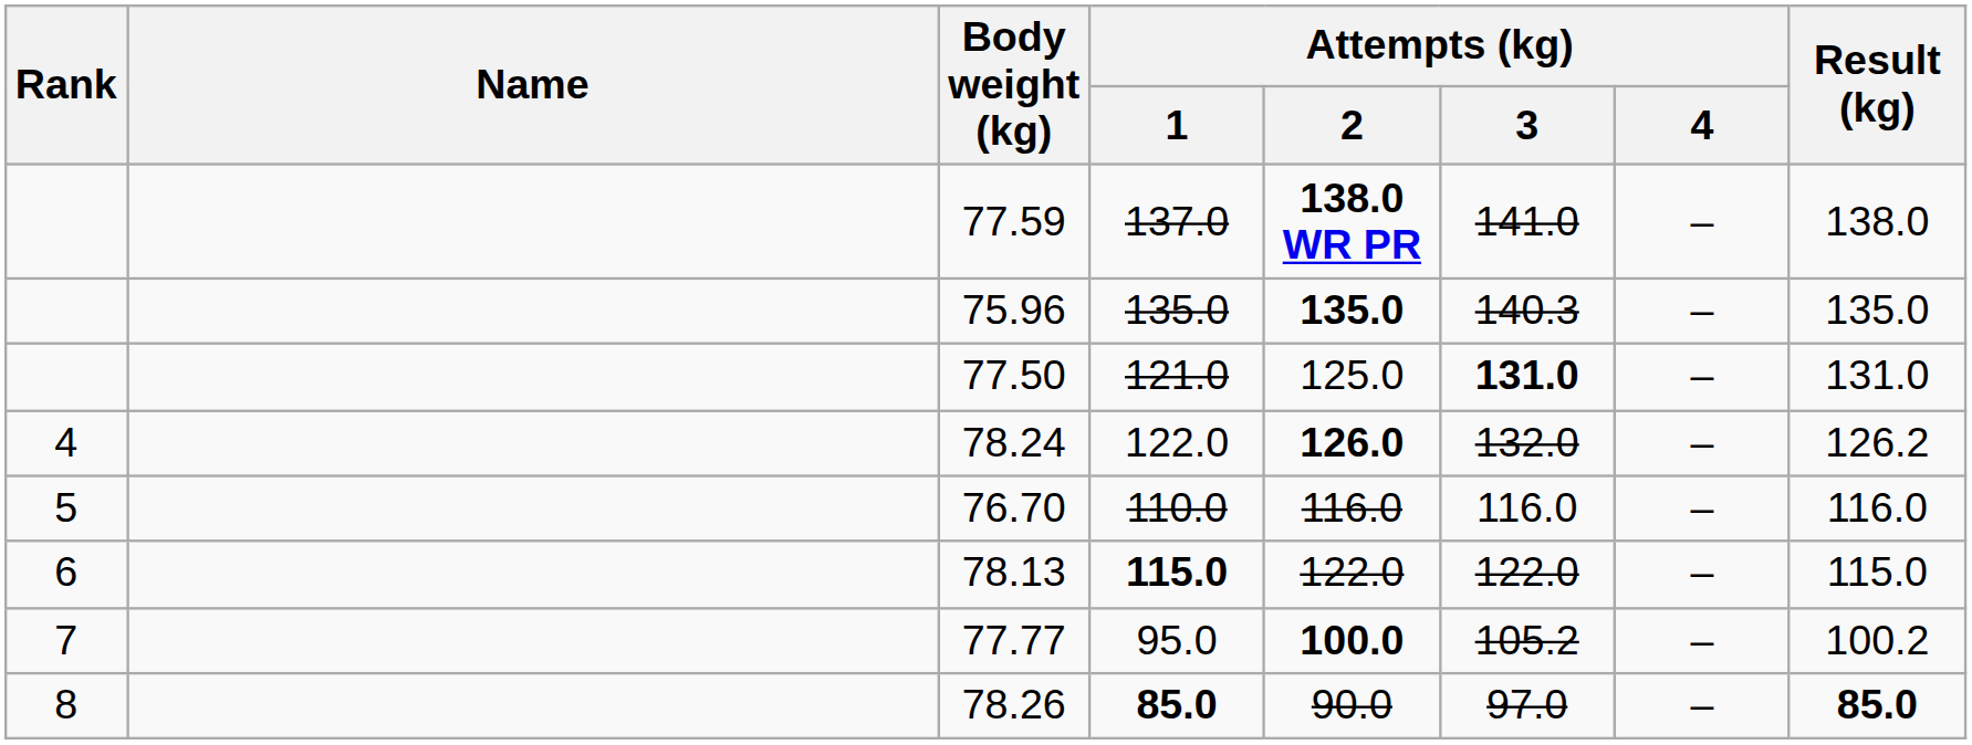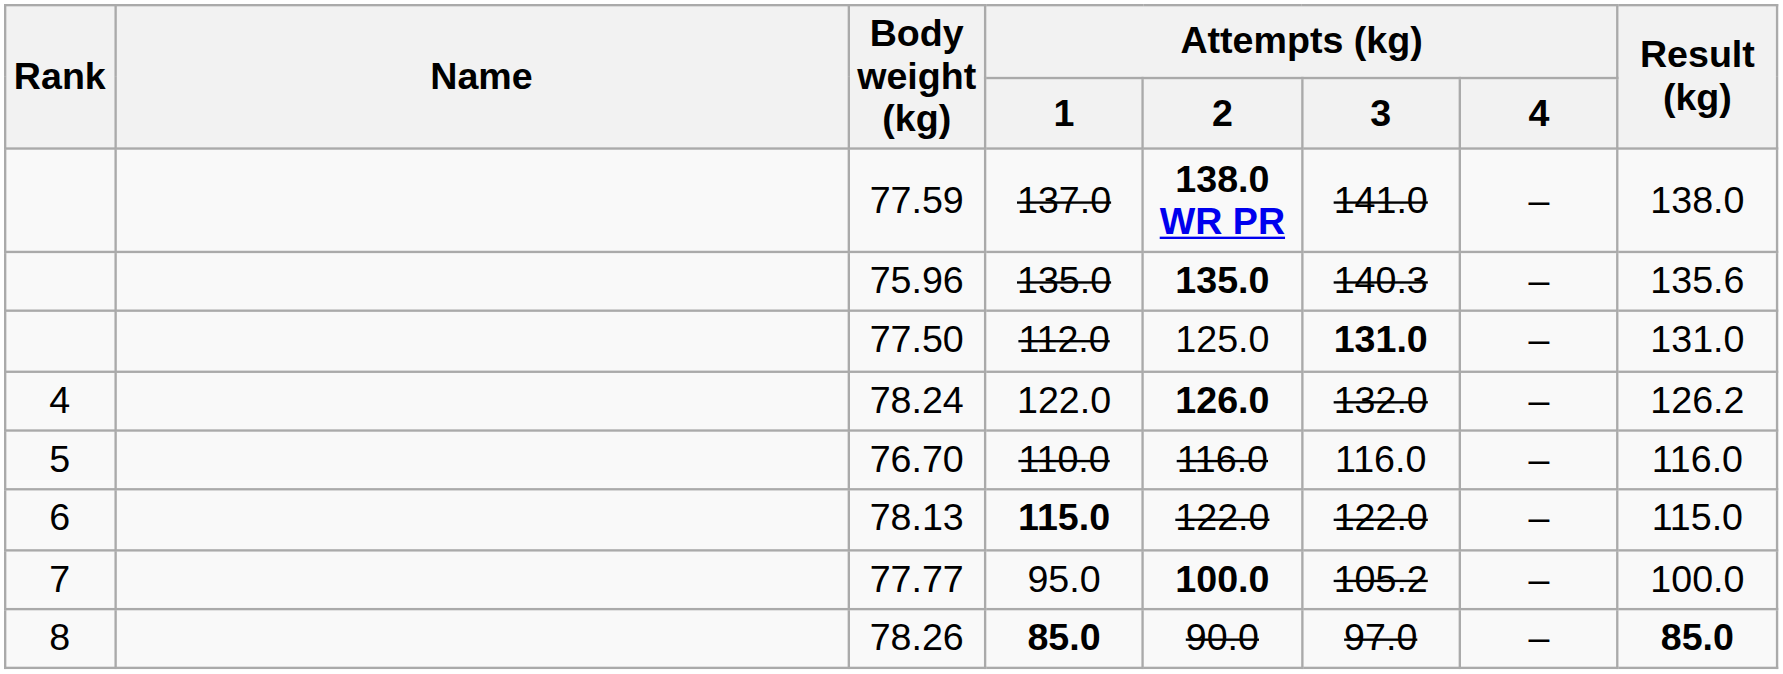75.96 | Result (kg): 135.0 -> 135.6
77.50 | Attempts (kg) / 1: 121.0 -> 112.0
77.77 | Result (kg): 100.2 -> 100.0
